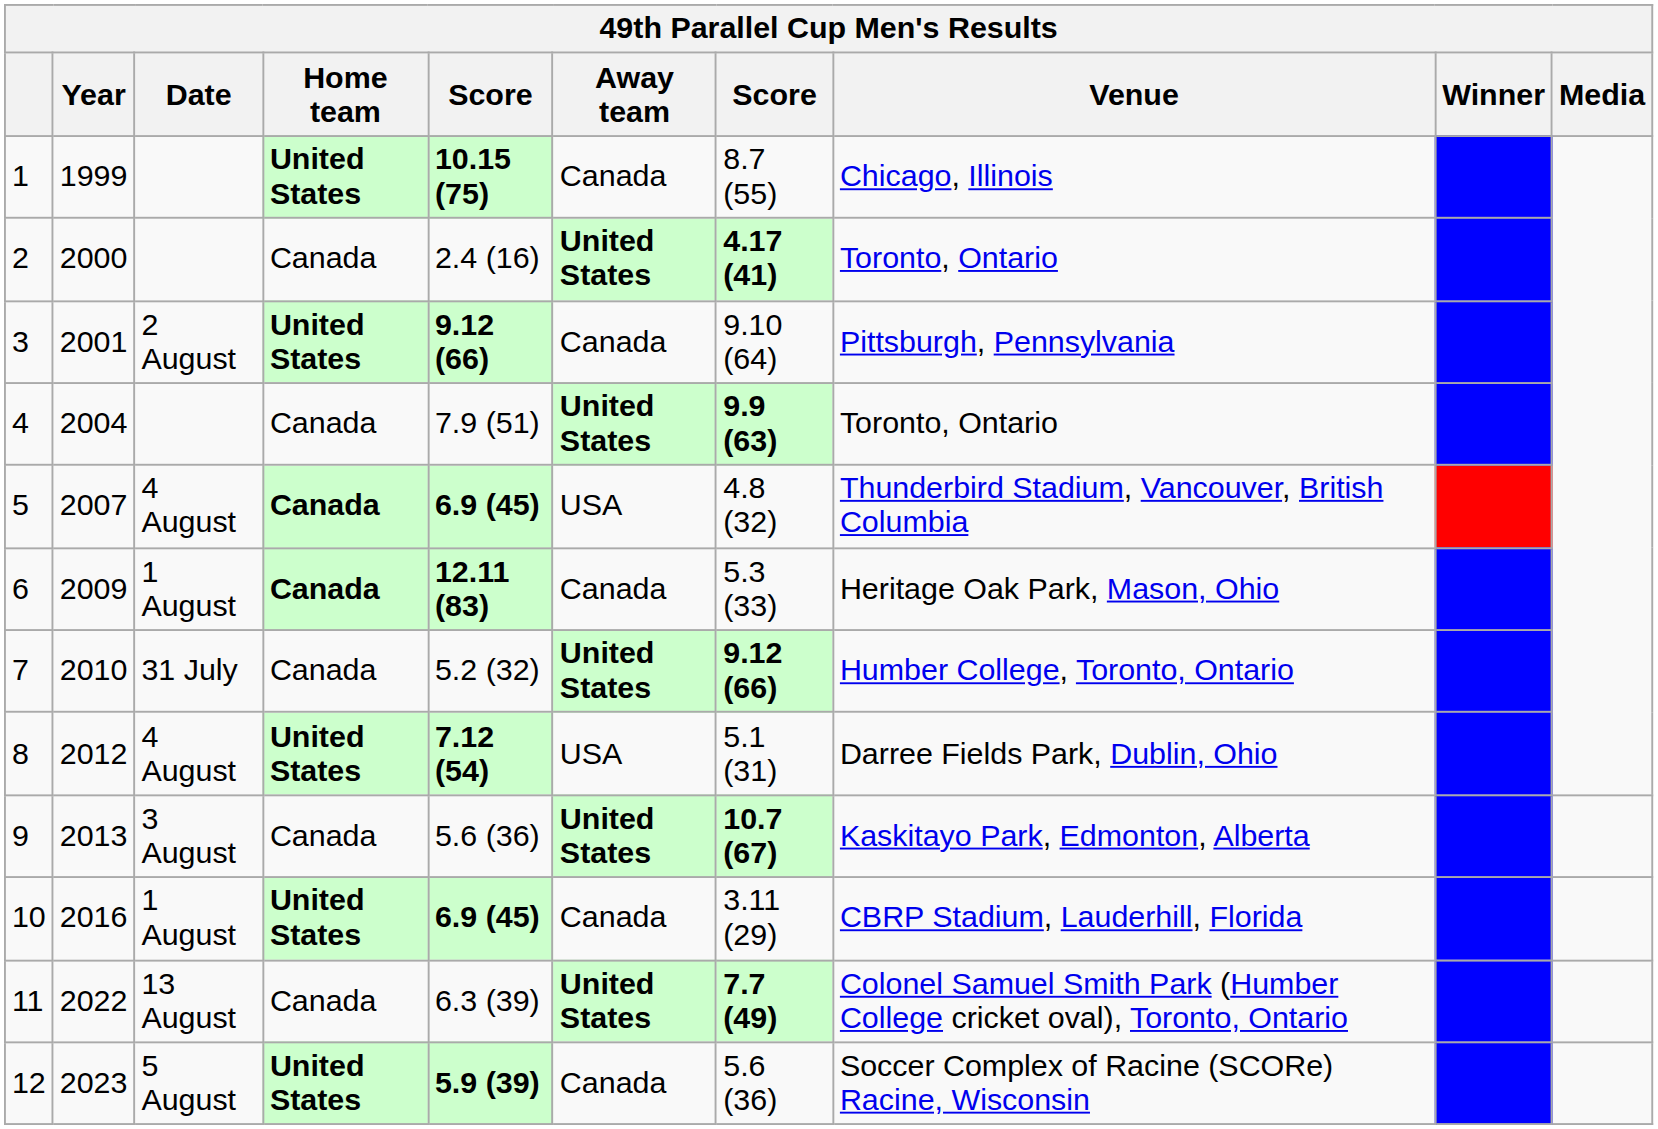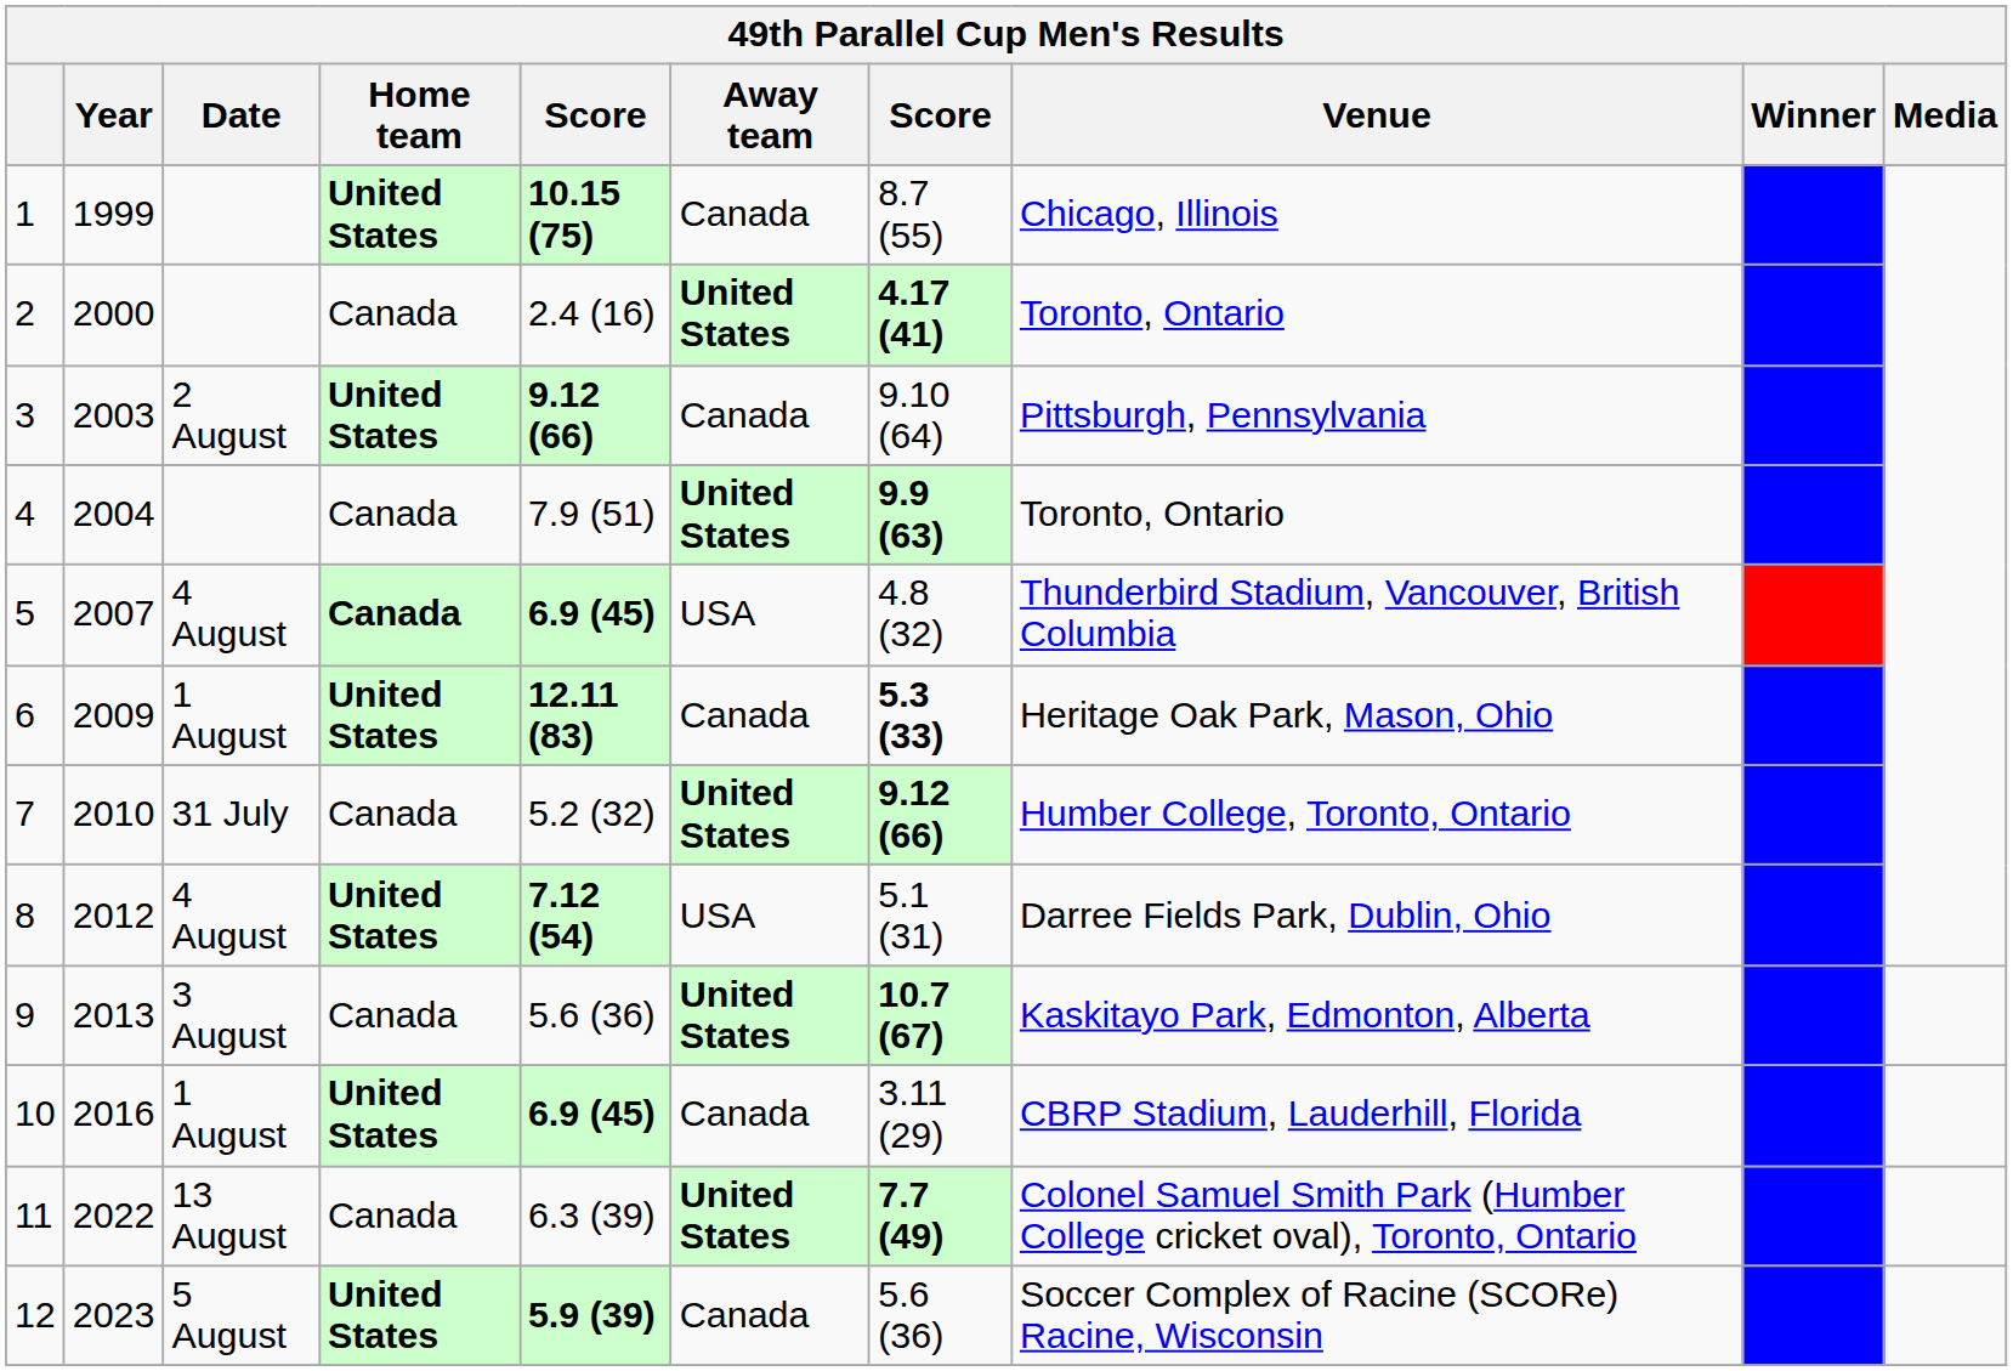3 | Year: 2001 -> 2003
6 | Home team: Canada -> United States
6 | column 7: normal -> bold
